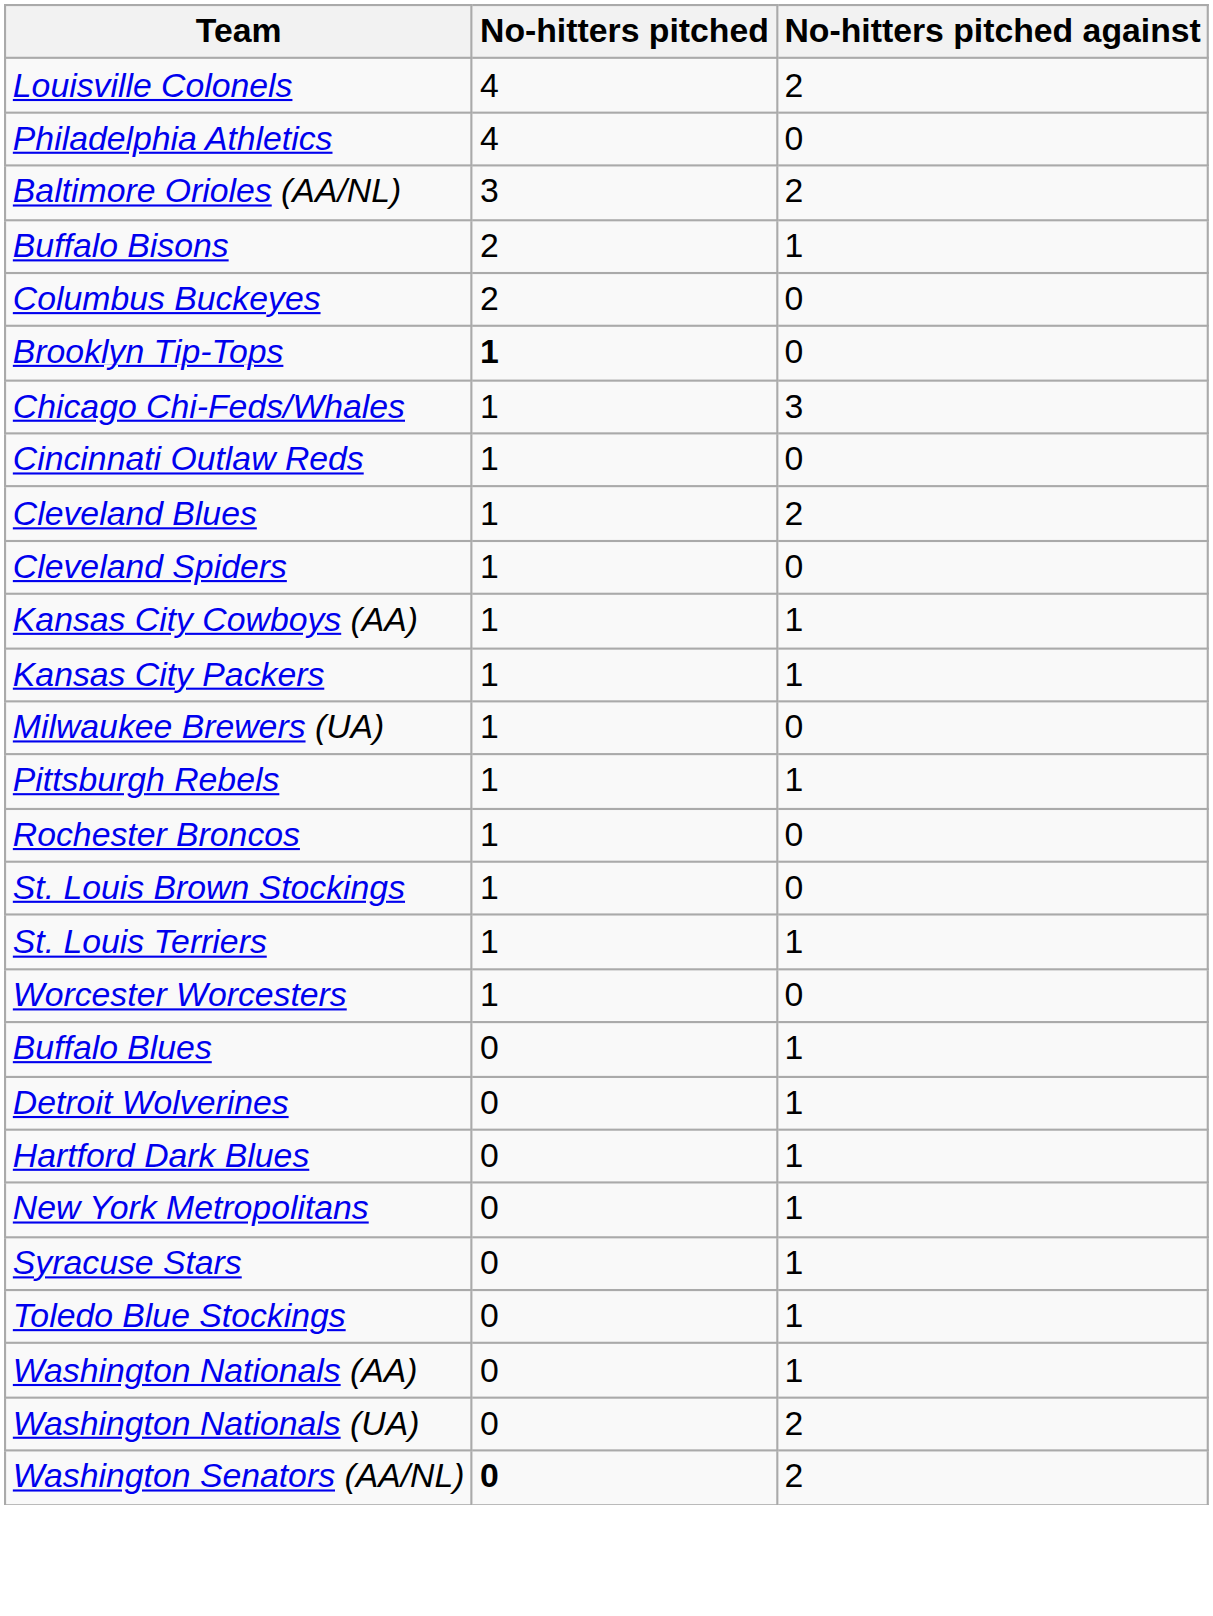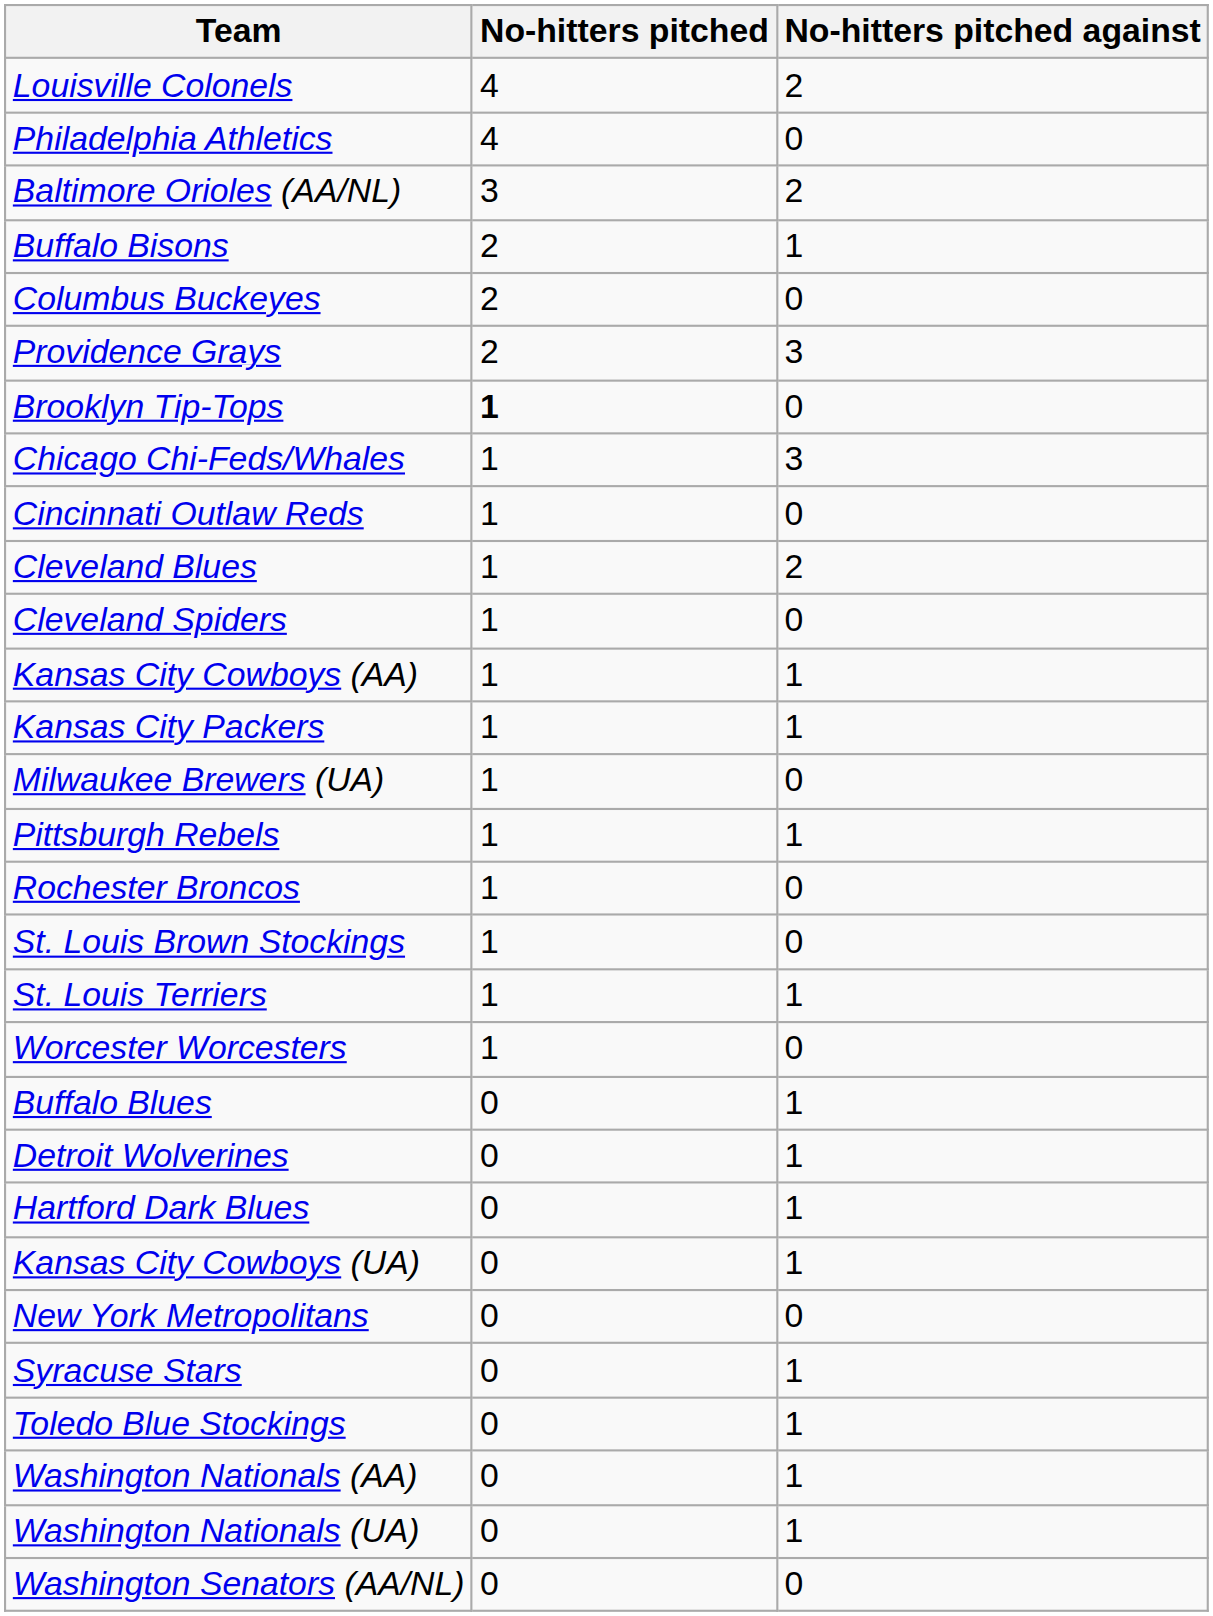+ row: Providence Grays | 2 | 3
+ row: Kansas City Cowboys (UA) | 0 | 1
New York Metropolitans | No-hitters pitched against: 1 -> 0
Washington Nationals (UA) | No-hitters pitched against: 2 -> 1
Washington Senators (AA/NL) | No-hitters pitched: bold -> normal
Washington Senators (AA/NL) | No-hitters pitched against: 2 -> 0
